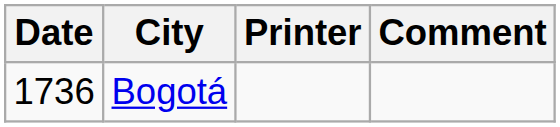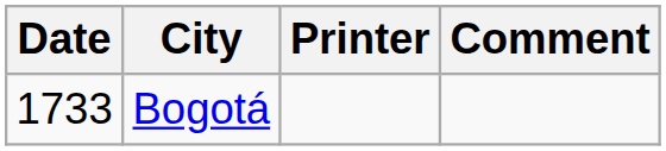Bogotá | Date: 1736 -> 1733
